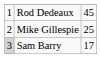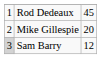Mike Gillespie | column 3: 25 -> 20
Sam Barry | column 3: 17 -> 12
